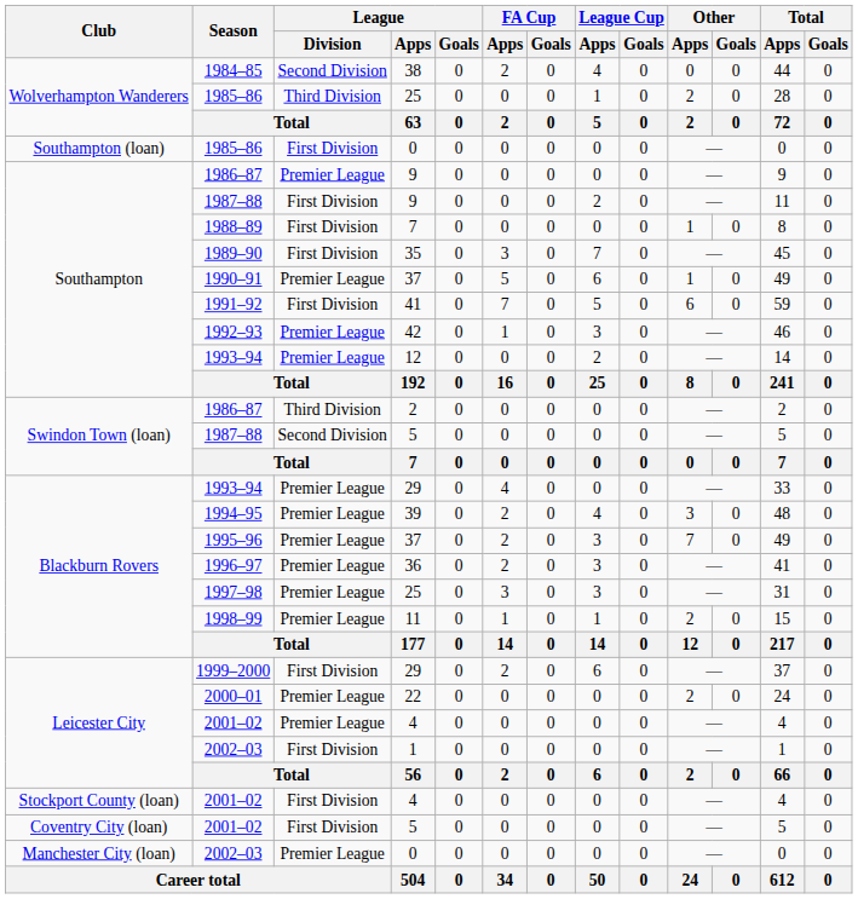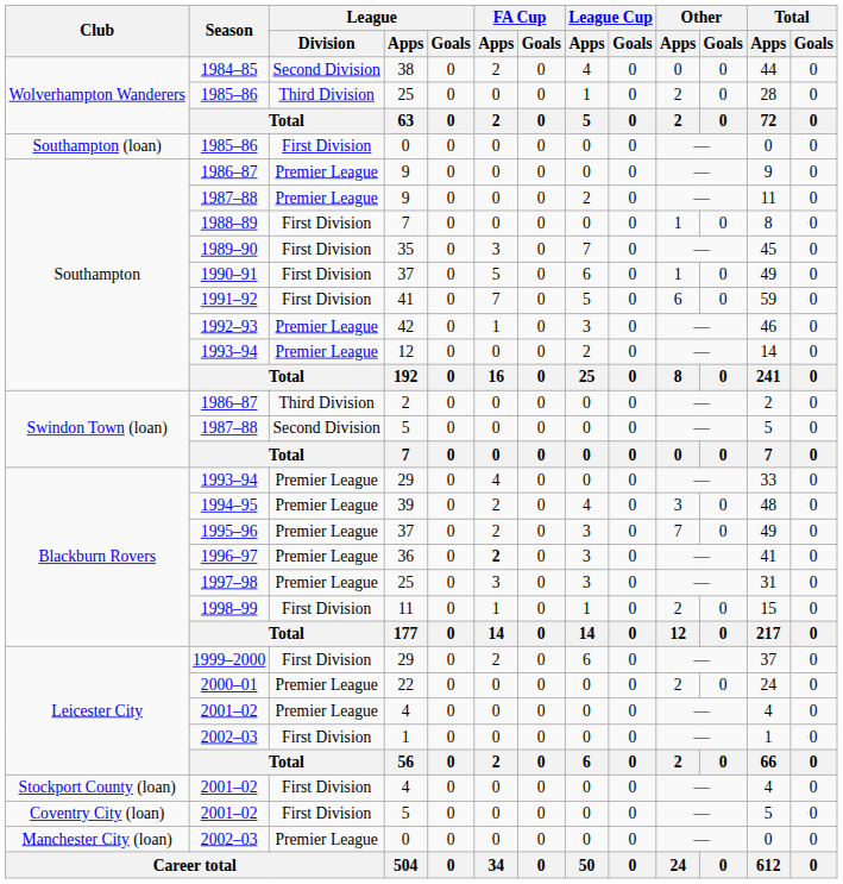Southampton / 1987–88 | League / Division: First Division -> Premier League
1990–91 | League / Division: Premier League -> First Division
1996–97 | FA Cup / Apps: normal -> bold
1998–99 | League / Division: Premier League -> First Division
